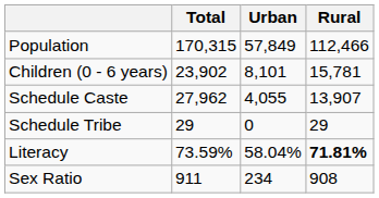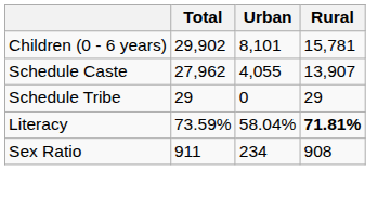- row: Population | 170,315 | 57,849 | 112,466
Children (0 - 6 years) | Total: 23,902 -> 29,902
